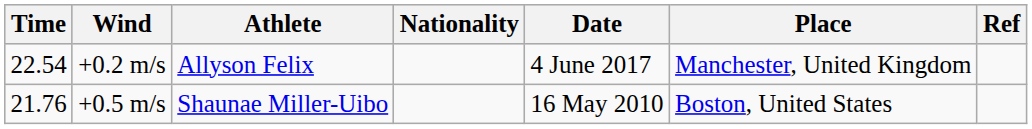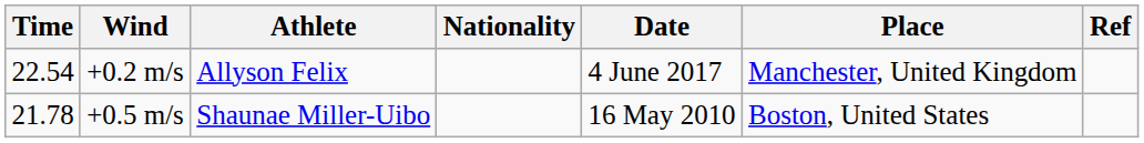+0.5 m/s | Time: 21.76 -> 21.78
